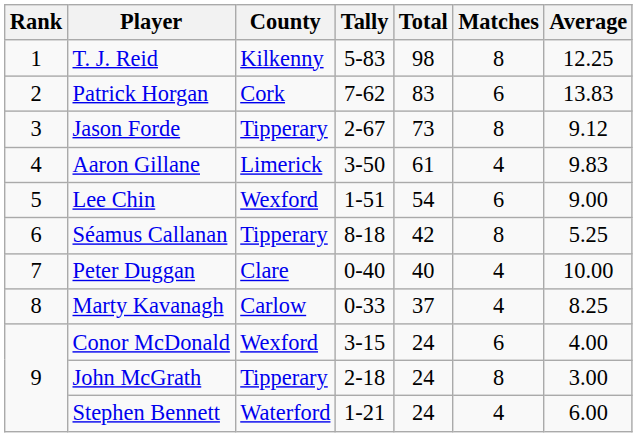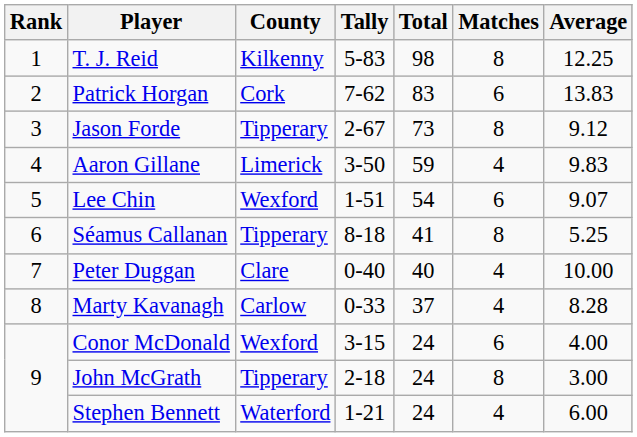Aaron Gillane | Total: 61 -> 59
Lee Chin | Average: 9.00 -> 9.07
Séamus Callanan | Total: 42 -> 41
Marty Kavanagh | Average: 8.25 -> 8.28
